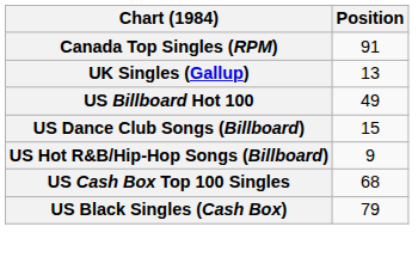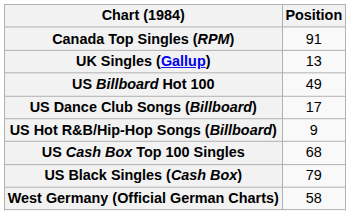US Dance Club Songs (Billboard) | Position: 15 -> 17
+ row: West Germany (Official German Charts) | 58
